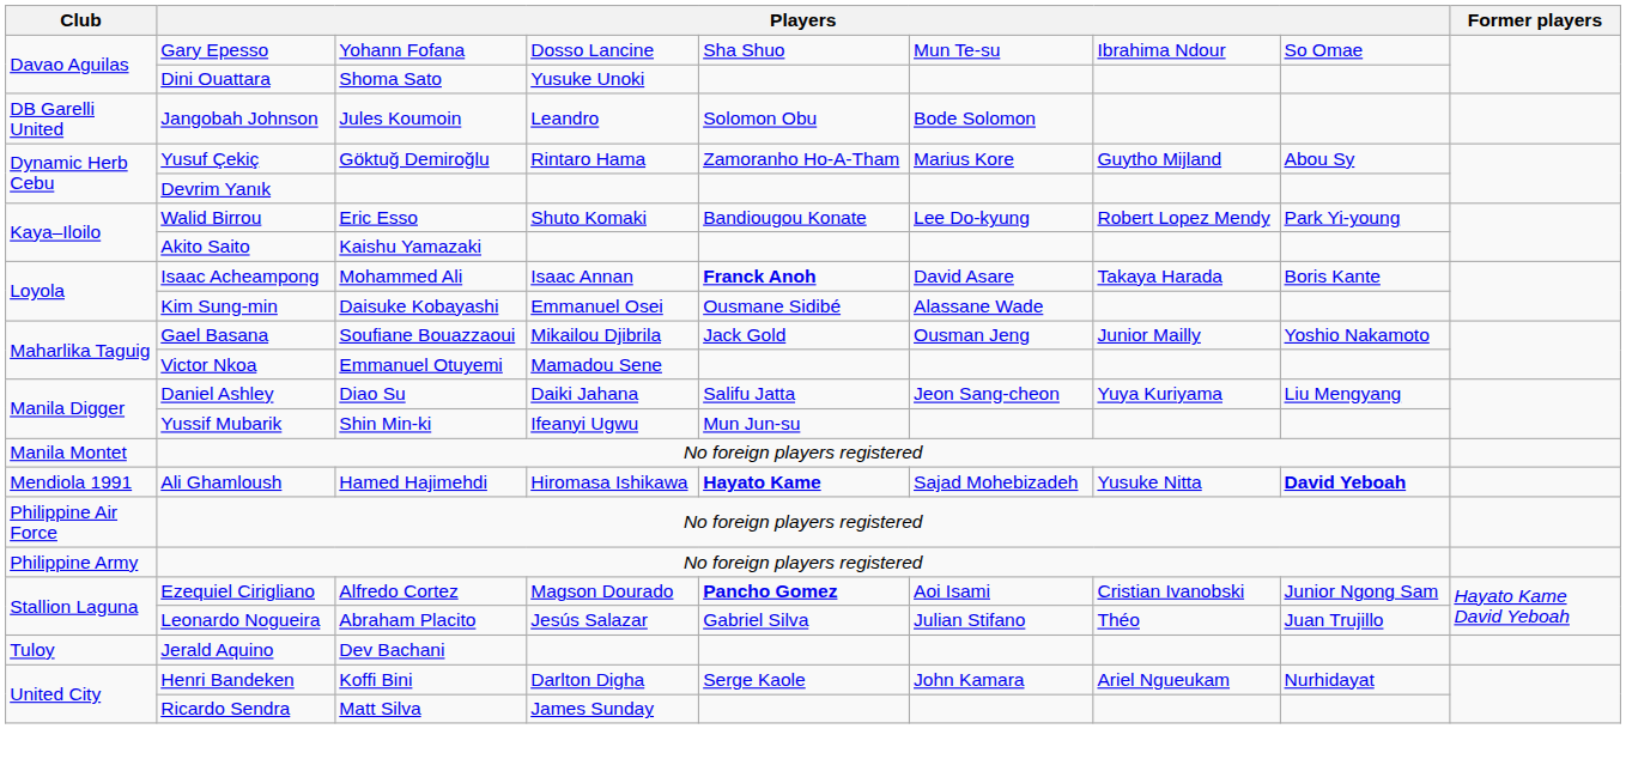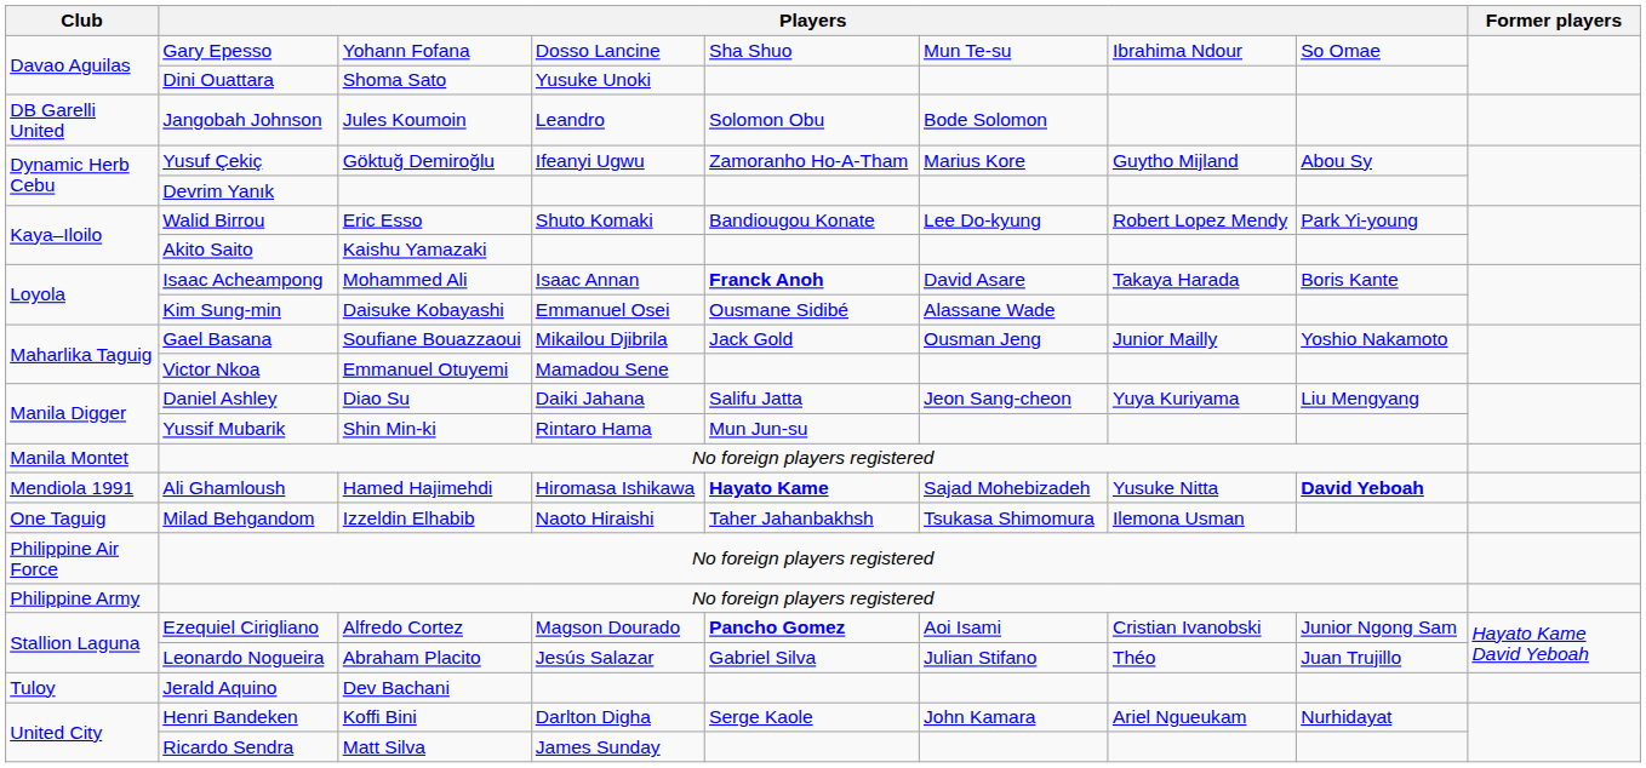Yusuf Çekiç | column 4: Rintaro Hama -> Ifeanyi Ugwu
Yussif Mubarik | column 4: Ifeanyi Ugwu -> Rintaro Hama
+ row: One Taguig | Milad Behgandom | Izzeldin Elhabib | Naoto Hiraishi | Taher Jahanbakhsh | Tsukasa Shimomura | Ilemona Usman
